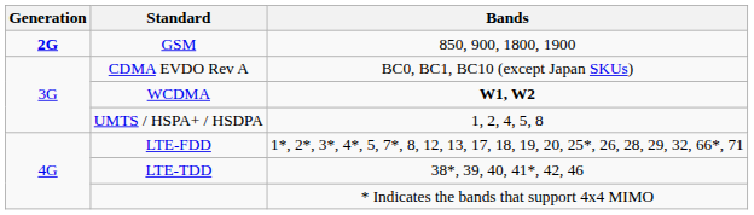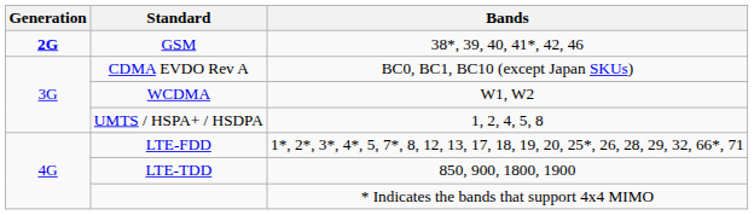GSM | Bands: 850, 900, 1800, 1900 -> 38*, 39, 40, 41*, 42, 46
WCDMA | Bands: bold -> normal
LTE-TDD | Bands: 38*, 39, 40, 41*, 42, 46 -> 850, 900, 1800, 1900
